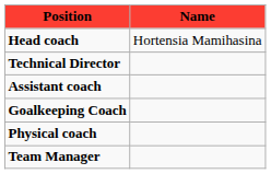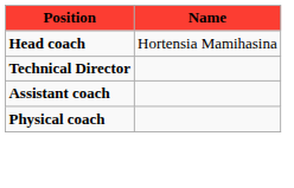- row: Goalkeeping Coach
- row: Team Manager
